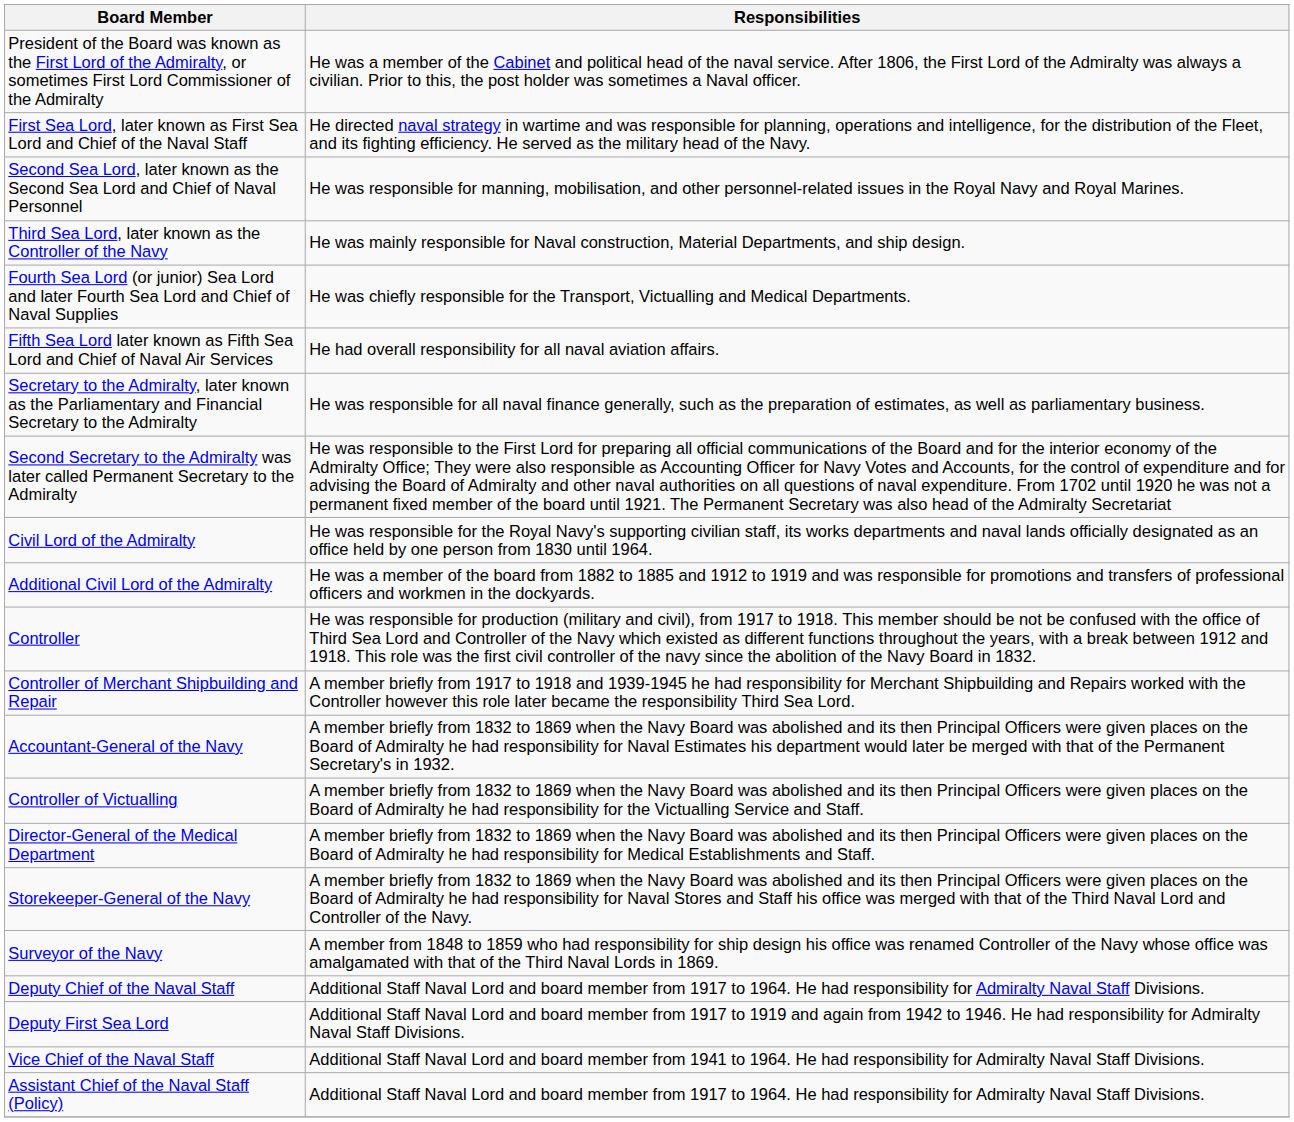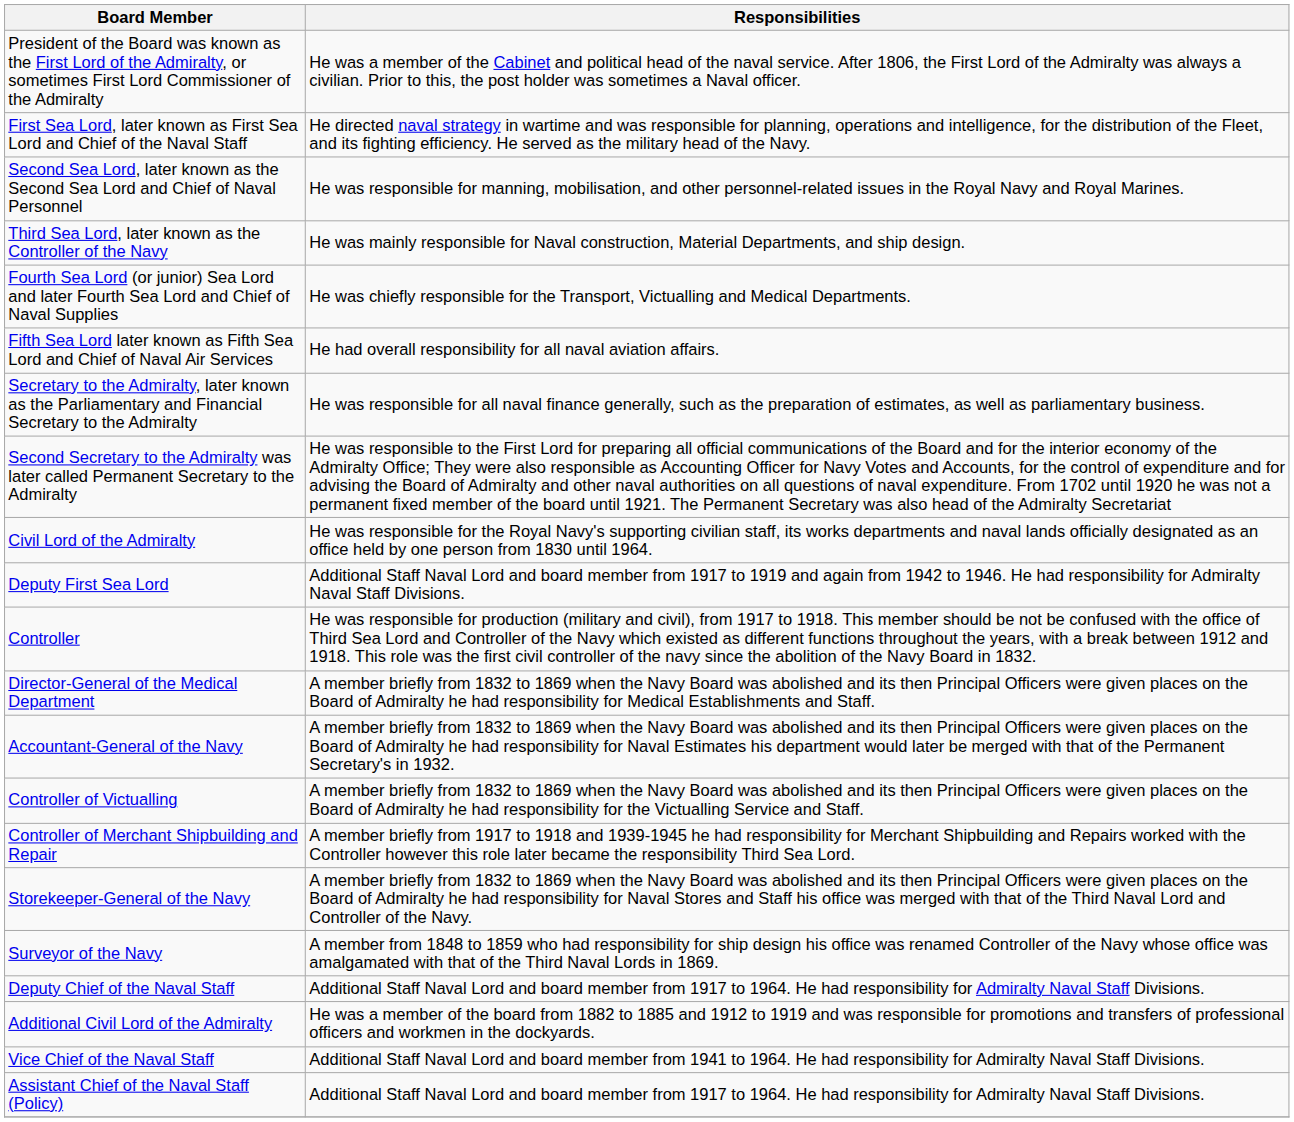rows swapped: Additional Civil Lord of the Admiralty <-> Deputy First Sea Lord
rows swapped: Controller of Merchant Shipbuilding and Repair <-> Director-General of the Medical Department
